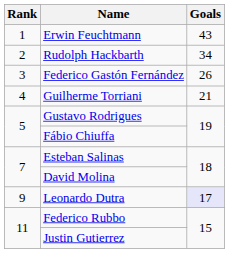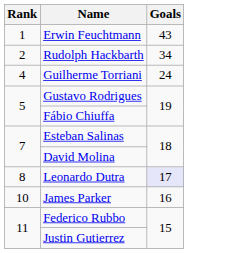- row: 3 | Federico Gastón Fernández | 26
Guilherme Torriani | Goals: 21 -> 24
Leonardo Dutra | Rank: 9 -> 8
+ row: 10 | James Parker | 16
